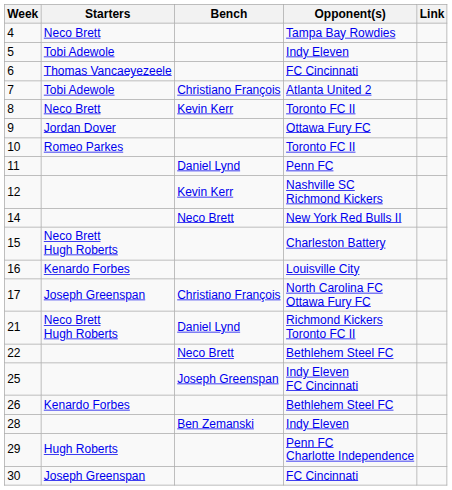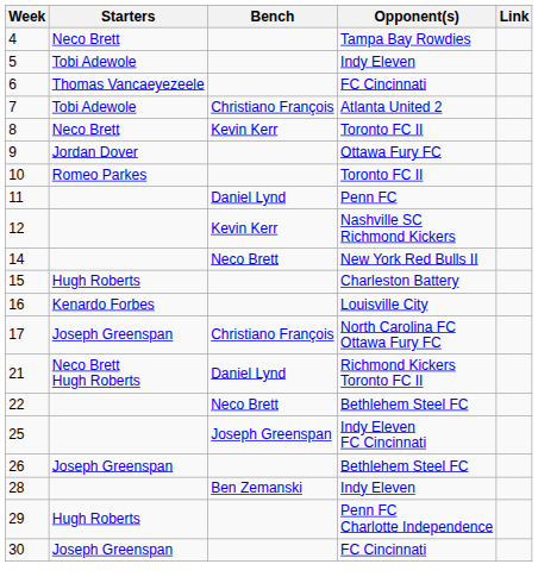15 | Starters: Neco Brett Hugh Roberts -> Hugh Roberts
26 | Starters: Kenardo Forbes -> Joseph Greenspan
